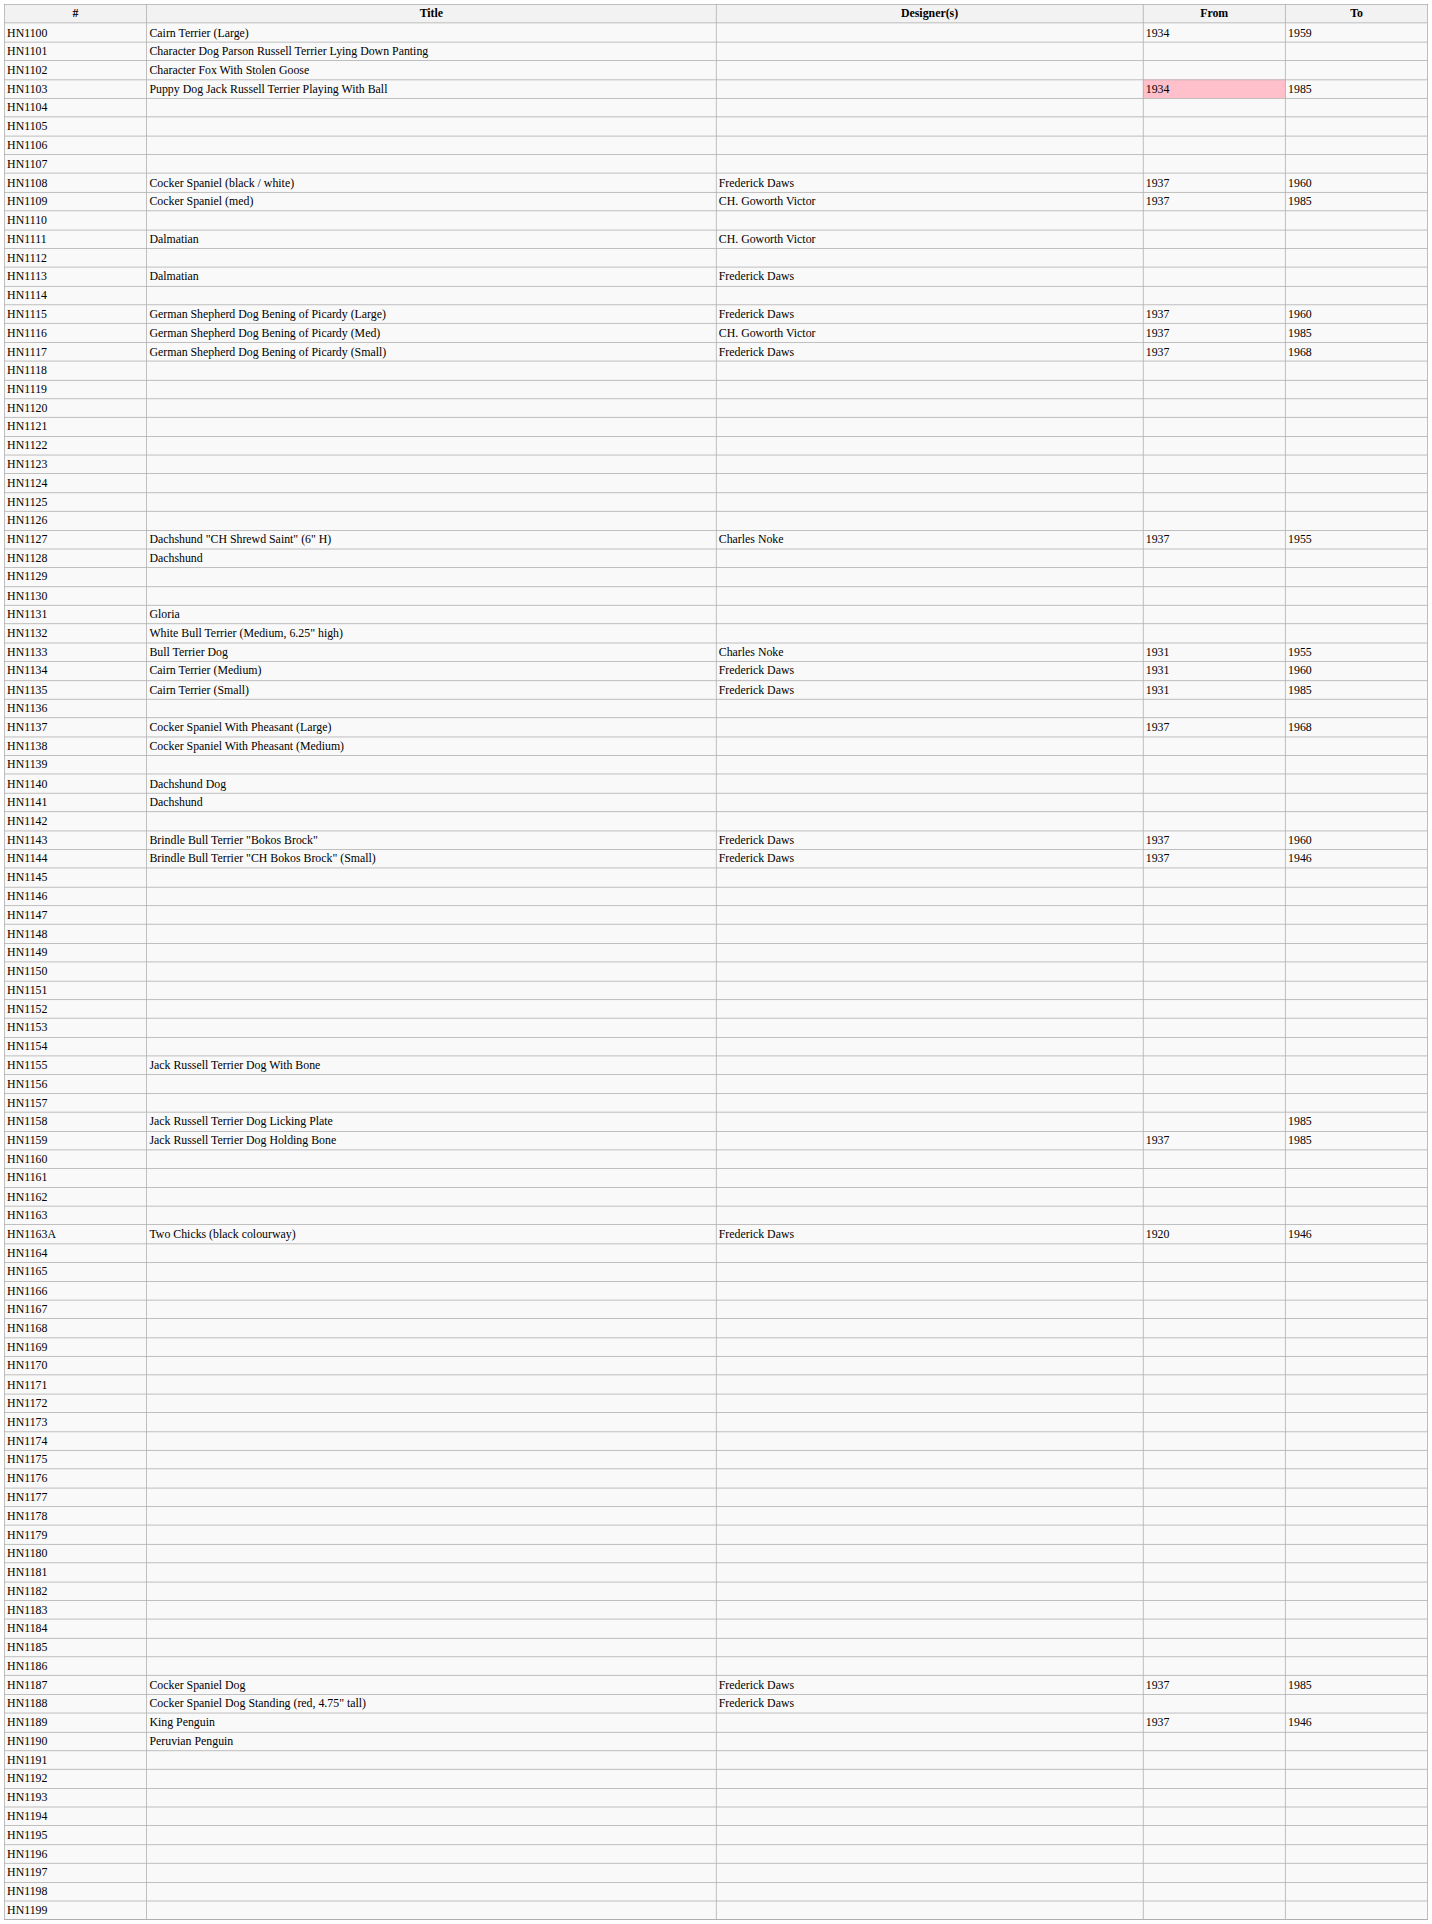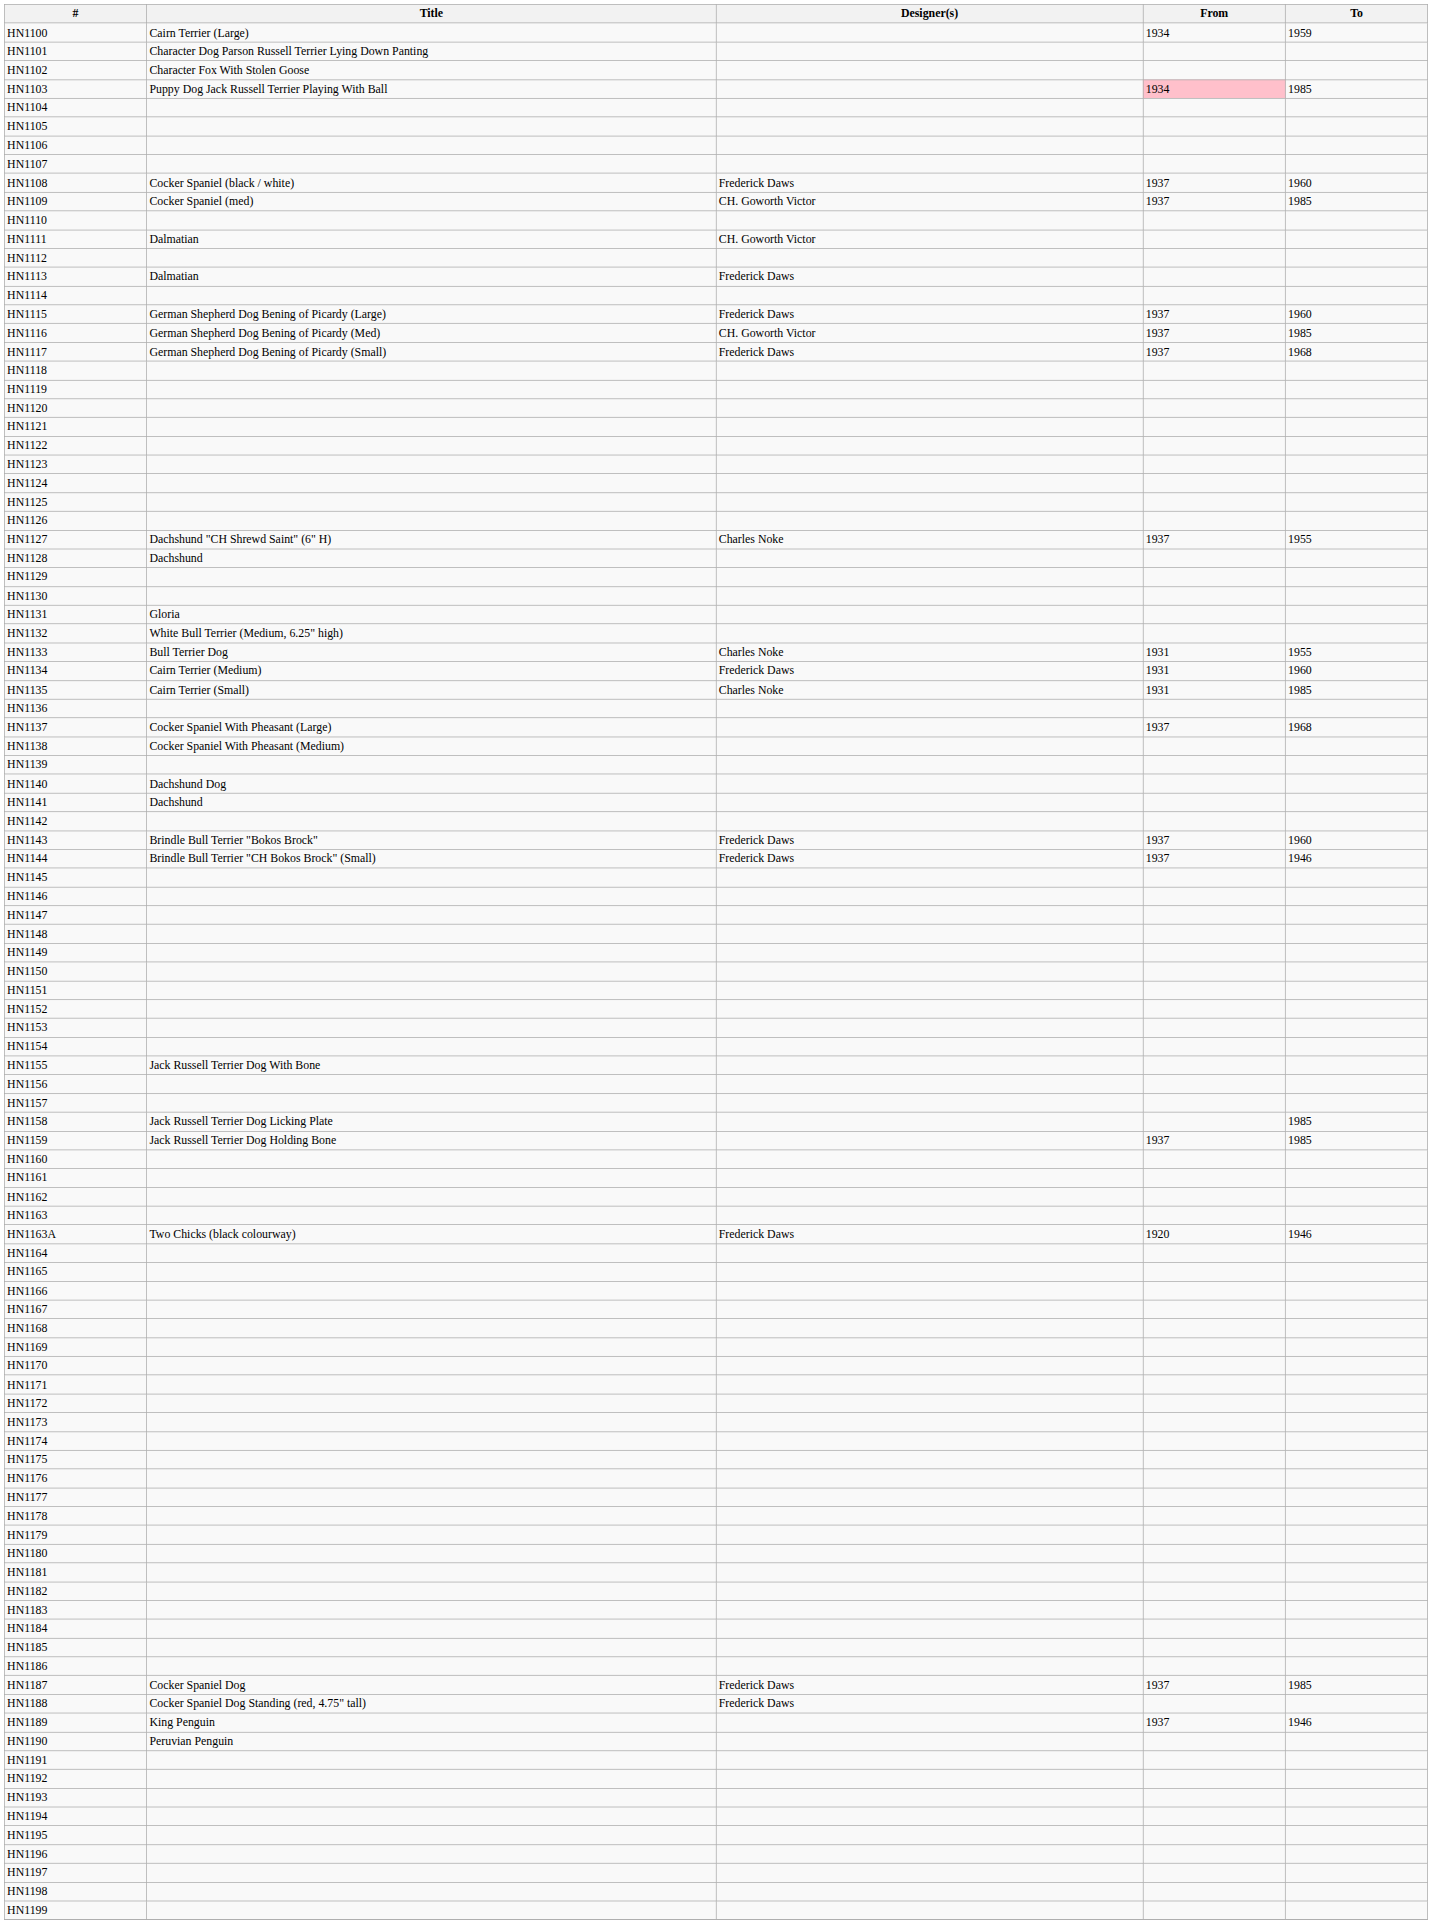HN1135 | Designer(s): Frederick Daws -> Charles Noke
